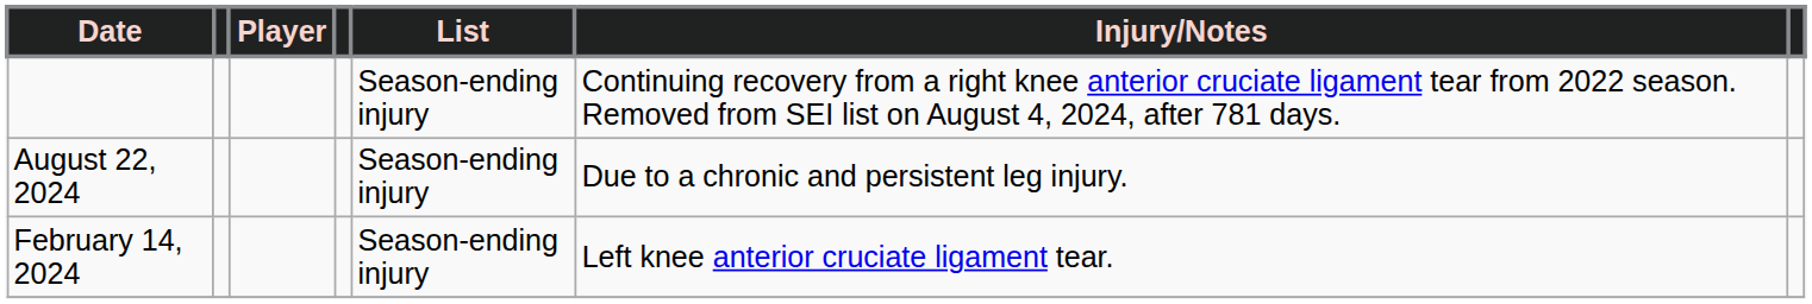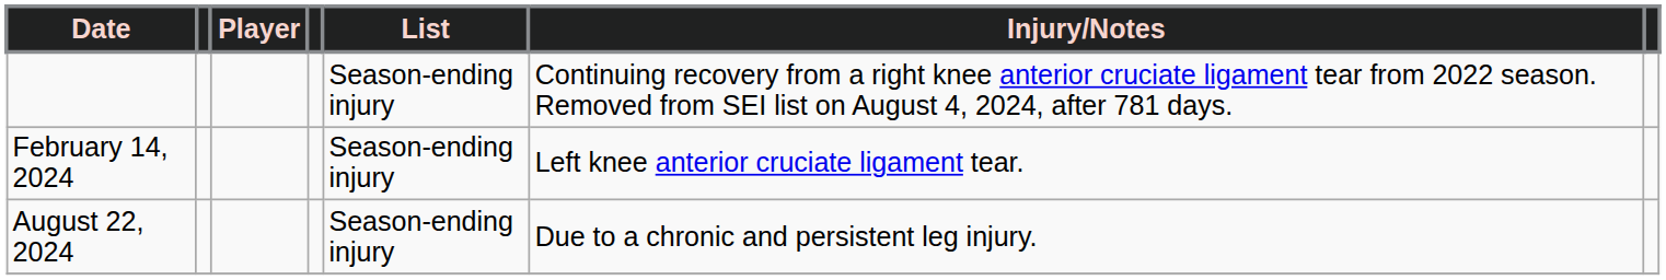rows swapped: February 14, 2024 <-> August 22, 2024
